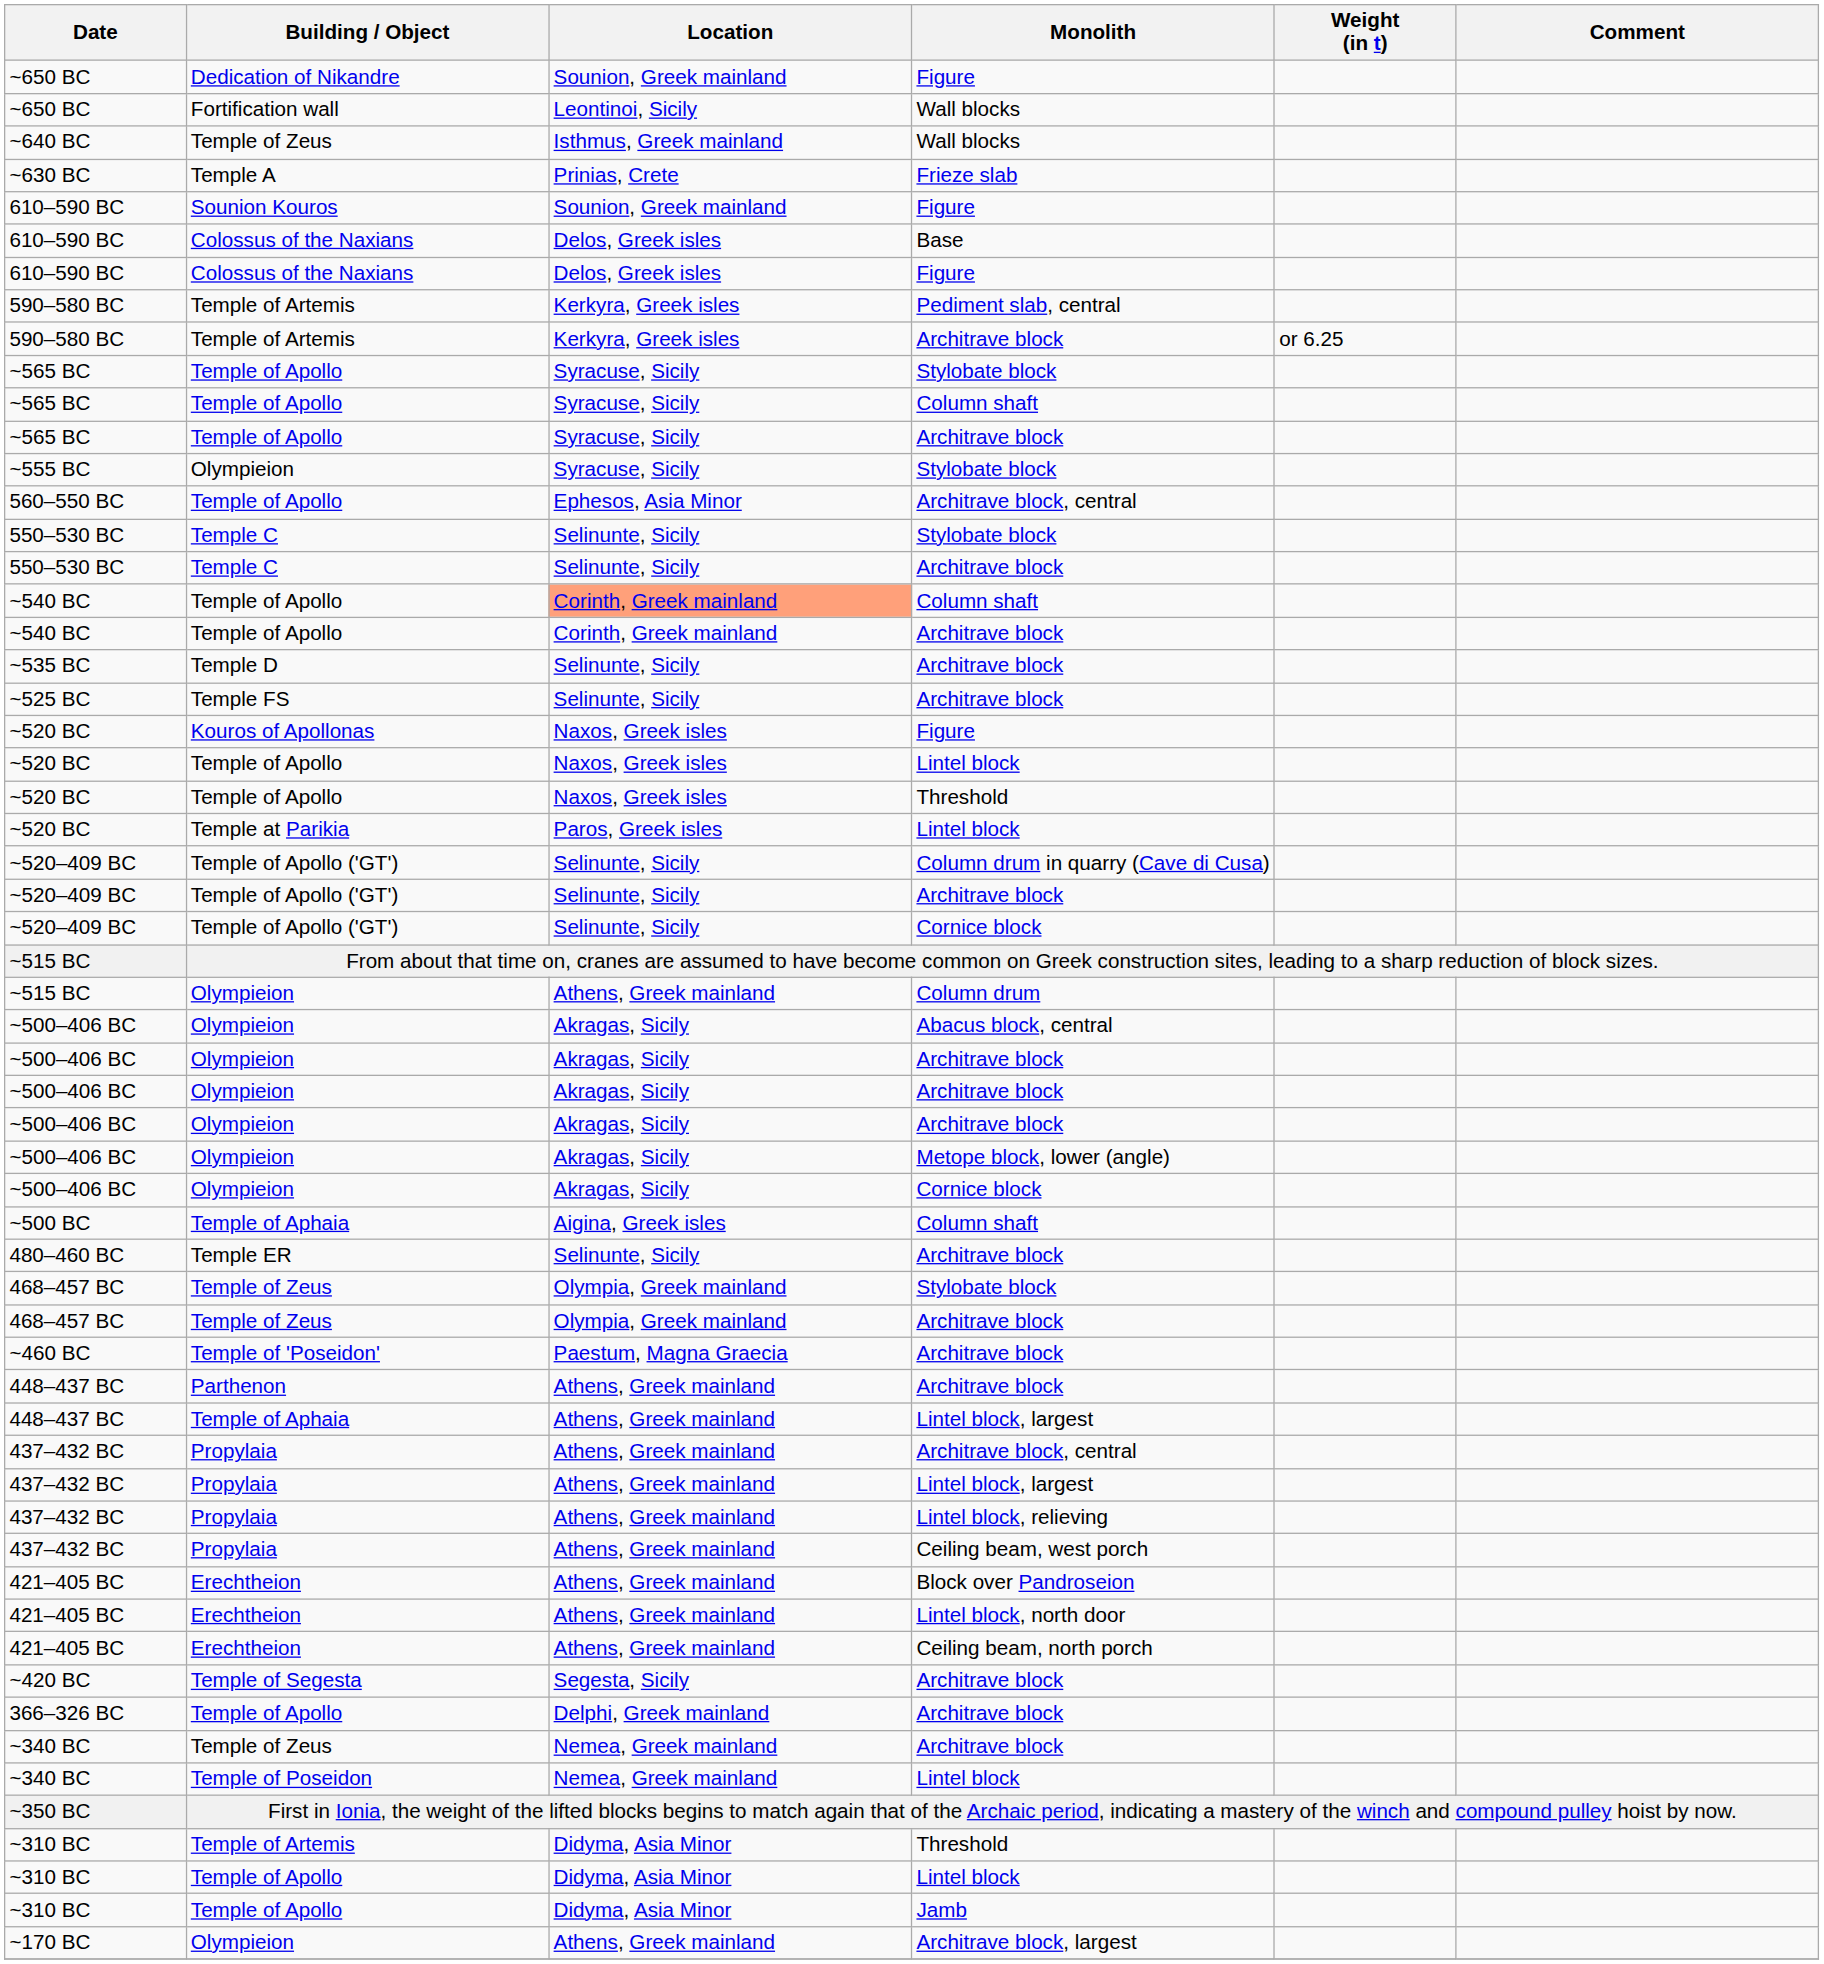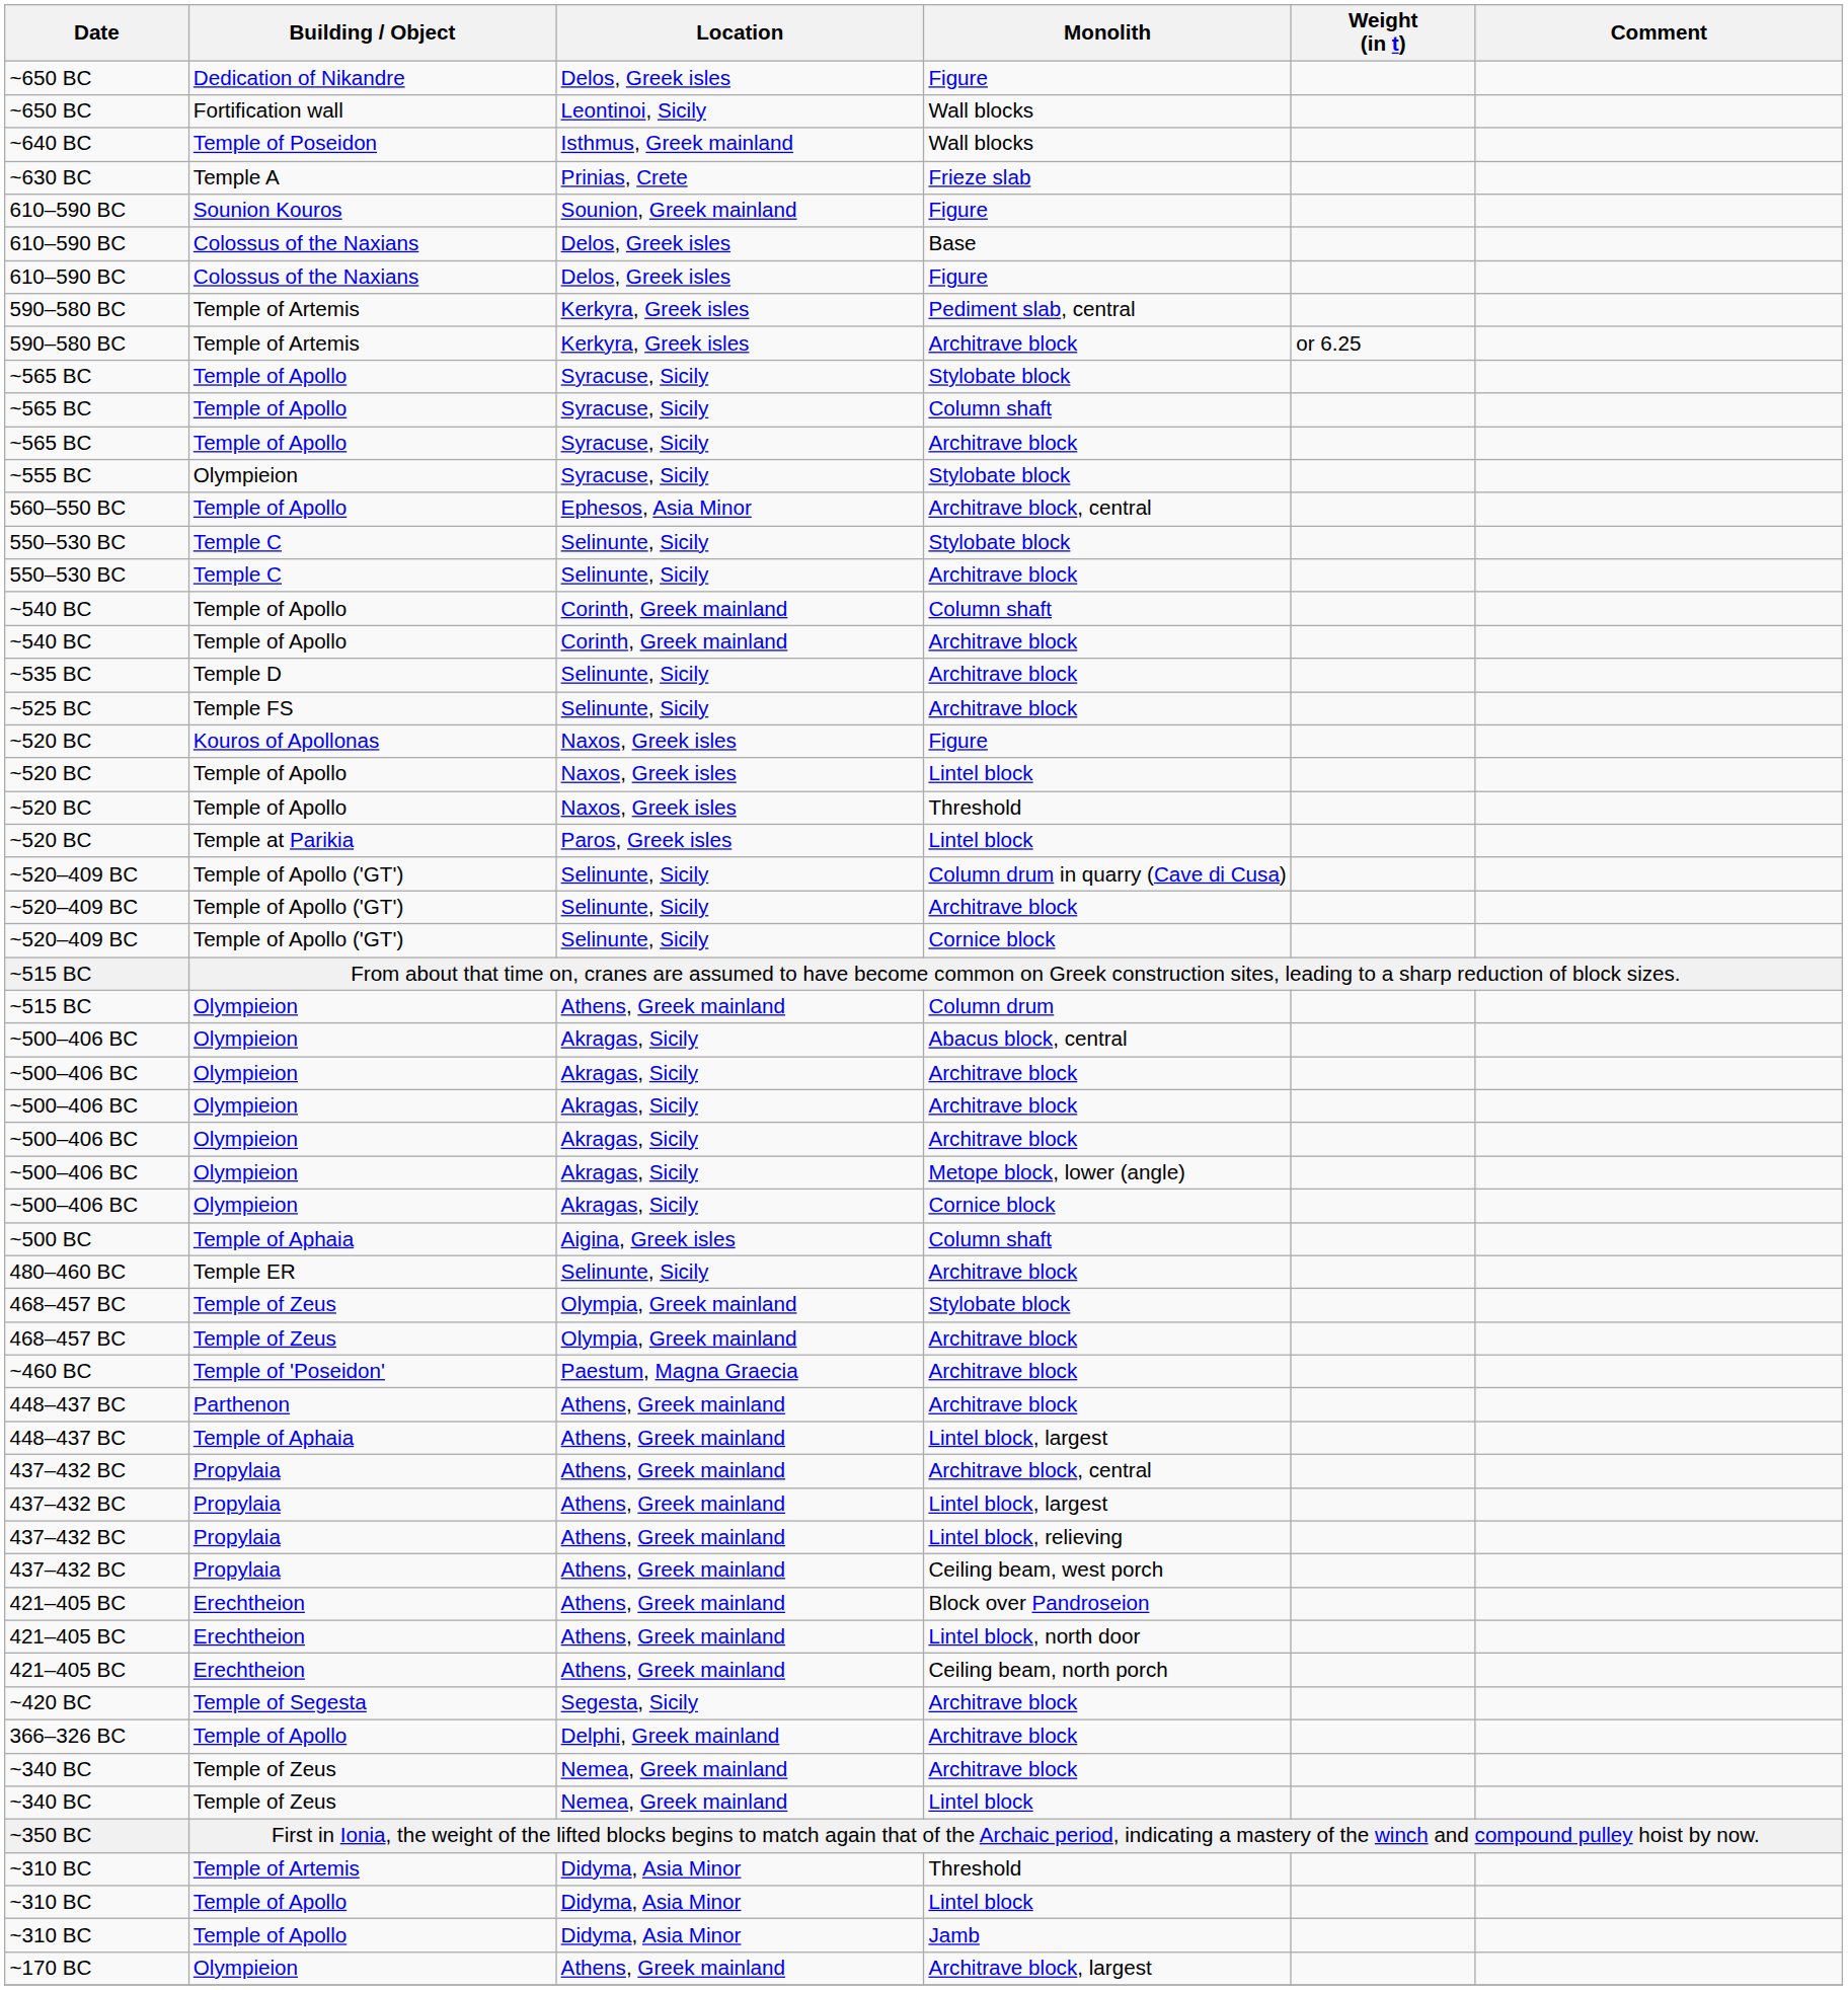~650 BC / Figure | Location: Sounion, Greek mainland -> Delos, Greek isles
~640 BC | Building / Object: Temple of Zeus -> Temple of Poseidon
~540 BC / Column shaft | Location: lightsalmon background -> no background
~340 BC / Lintel block | Building / Object: Temple of Poseidon -> Temple of Zeus
